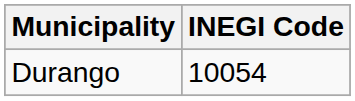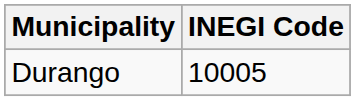Durango | INEGI Code: 10054 -> 10005
